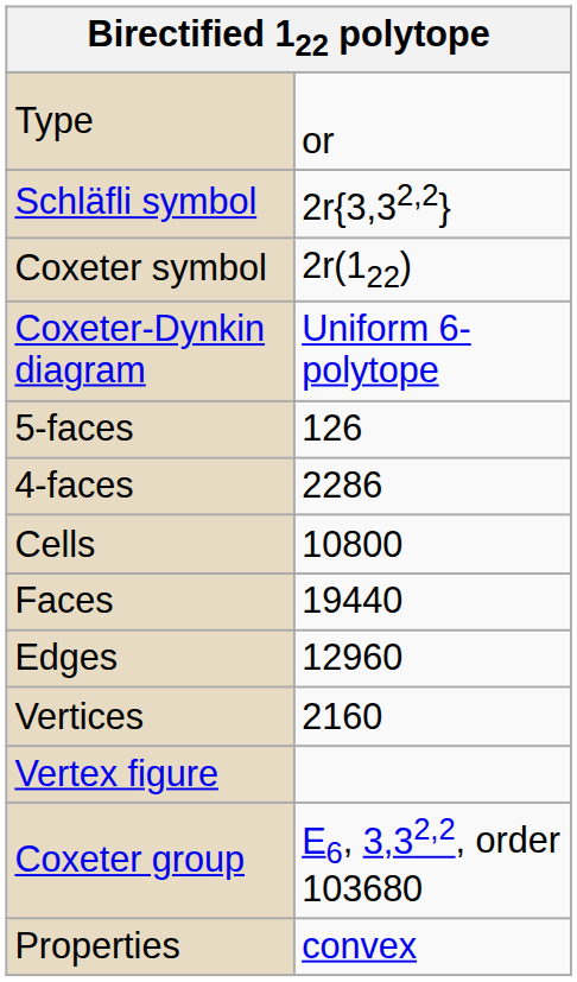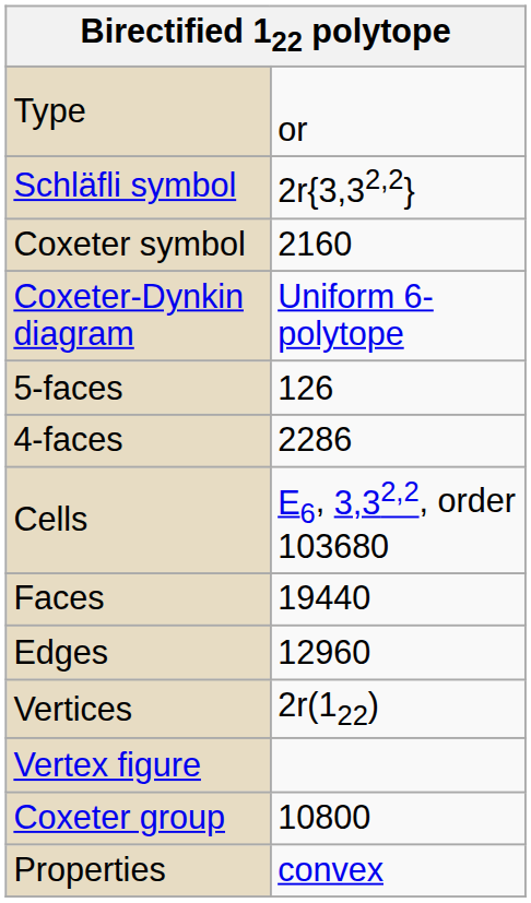Coxeter symbol | column 2: 2r(122) -> 2160
Cells | column 2: 10800 -> E6, 3,32,2, order 103680
Vertices | column 2: 2160 -> 2r(122)
Coxeter group | column 2: E6, 3,32,2, order 103680 -> 10800
